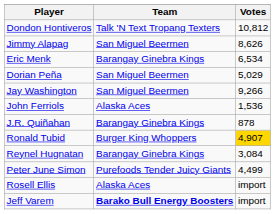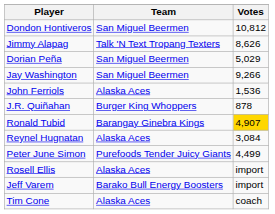Dondon Hontiveros | Team: Talk 'N Text Tropang Texters -> San Miguel Beermen
Jimmy Alapag | Team: San Miguel Beermen -> Talk 'N Text Tropang Texters
- row: Eric Menk | Barangay Ginebra Kings | 6,534
J.R. Quiñahan | Team: Barangay Ginebra Kings -> Burger King Whoppers
Ronald Tubid | Team: Burger King Whoppers -> Barangay Ginebra Kings
Reynel Hugnatan | Team: Barangay Ginebra Kings -> Alaska Aces
Jeff Varem | Team: bold -> normal
+ row: Tim Cone | Alaska Aces | coach
